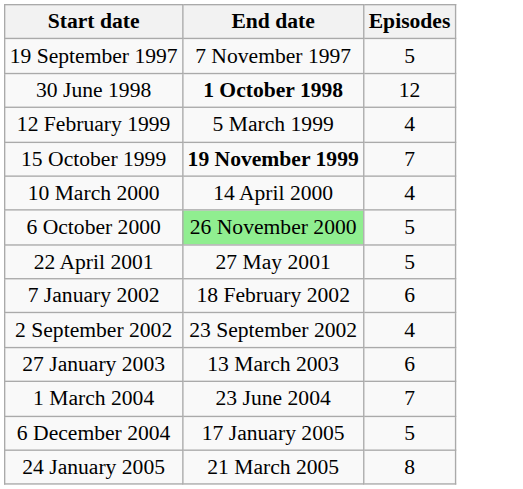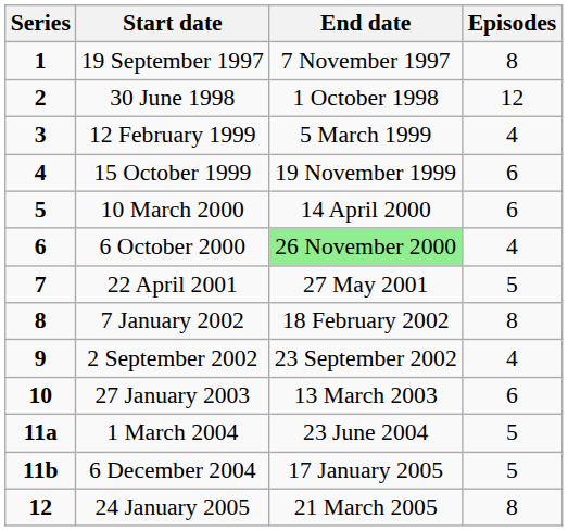+ column: Series | 1 | 2 | 3 | 4 | 5 | 6 | 7 | 8 | 9 | 10 | 11a | 11b | 12
19 September 1997 | Episodes: 5 -> 8
30 June 1998 | End date: bold -> normal
15 October 1999 | End date: bold -> normal
15 October 1999 | Episodes: 7 -> 6
10 March 2000 | Episodes: 4 -> 6
6 October 2000 | Episodes: 5 -> 4
7 January 2002 | Episodes: 6 -> 8
1 March 2004 | Episodes: 7 -> 5
